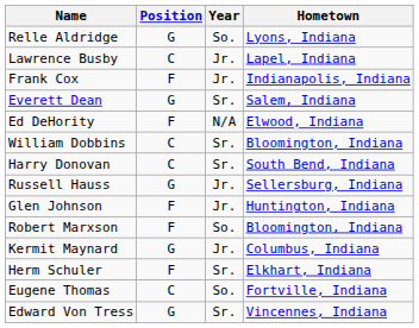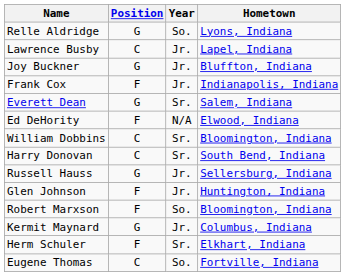+ row: Joy Buckner | G | Jr. | Bluffton, Indiana
- row: Edward Von Tress | G | Sr. | Vincennes, Indiana
